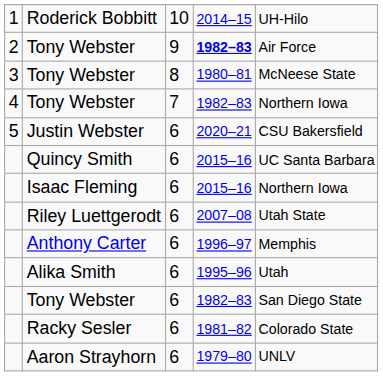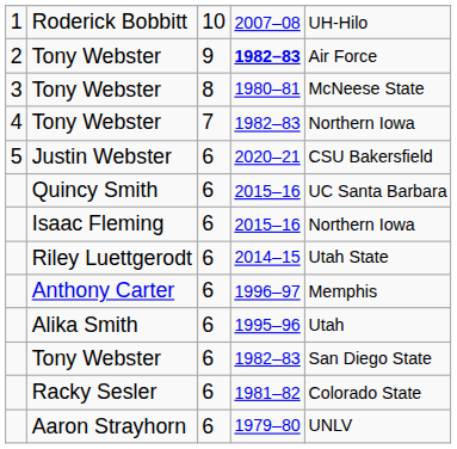Roderick Bobbitt | column 4: 2014–15 -> 2007–08
Riley Luettgerodt | column 4: 2007–08 -> 2014–15
